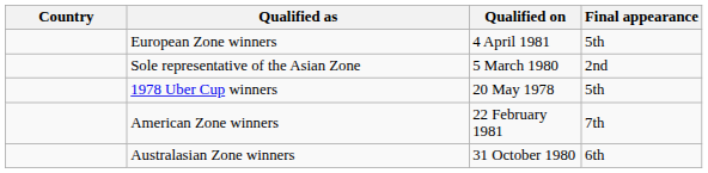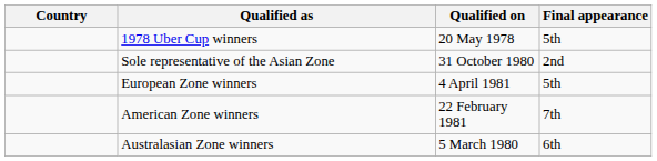rows swapped: 1978 Uber Cup winners <-> European Zone winners
Sole representative of the Asian Zone | Qualified on: 5 March 1980 -> 31 October 1980
Australasian Zone winners | Qualified on: 31 October 1980 -> 5 March 1980
